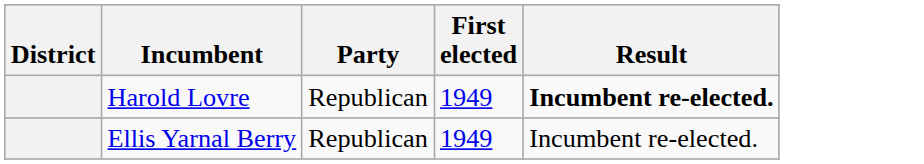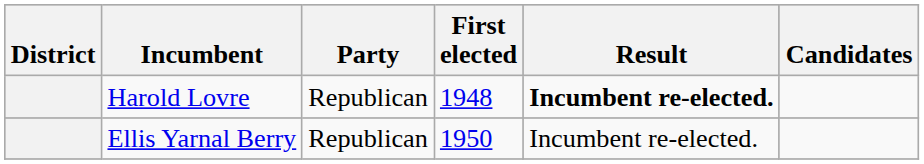+ column: Candidates
Harold Lovre | First elected: 1949 -> 1948
Ellis Yarnal Berry | First elected: 1949 -> 1950
